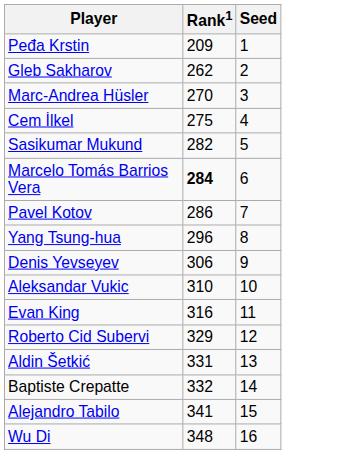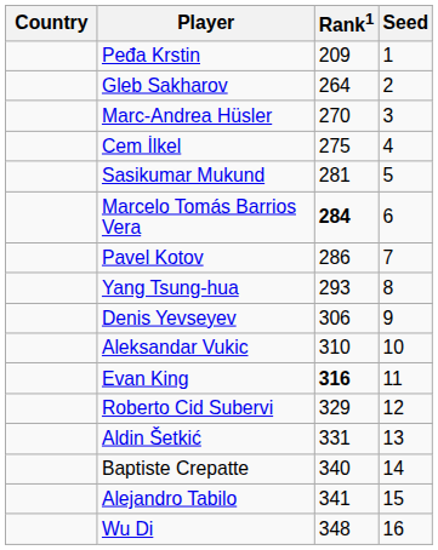+ column: Country
Gleb Sakharov | Rank1: 262 -> 264
Sasikumar Mukund | Rank1: 282 -> 281
Yang Tsung-hua | Rank1: 296 -> 293
Evan King | Rank1: normal -> bold
Baptiste Crepatte | Rank1: 332 -> 340
